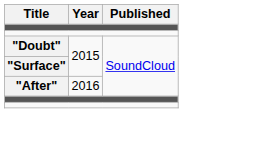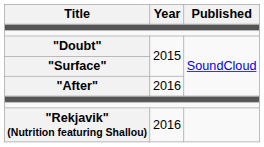+ row: "Rekjavik" (Nutrition featuring Shallou) | 2016
